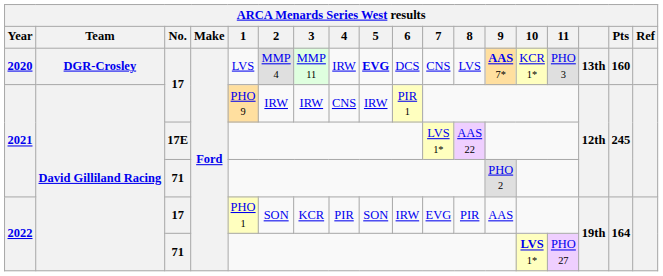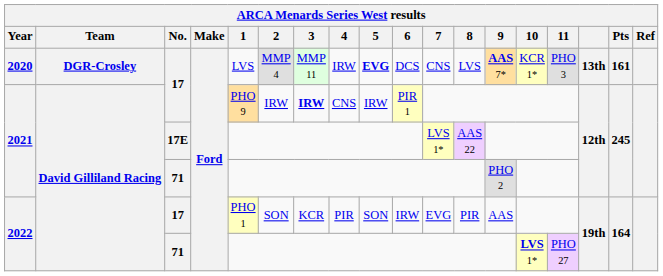2020 | Pts: 160 -> 161
2021 / 17 | 3: normal -> bold
